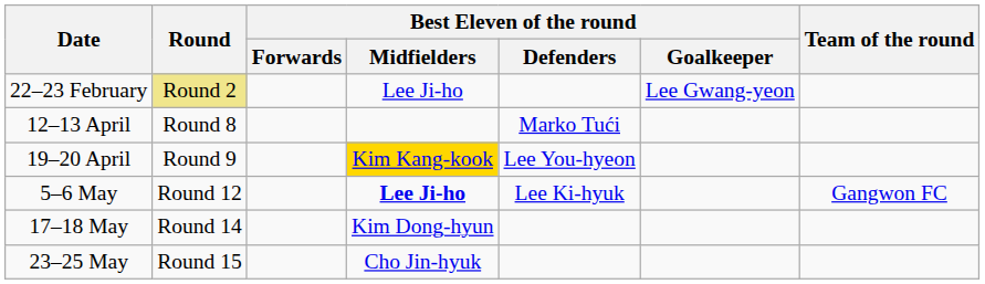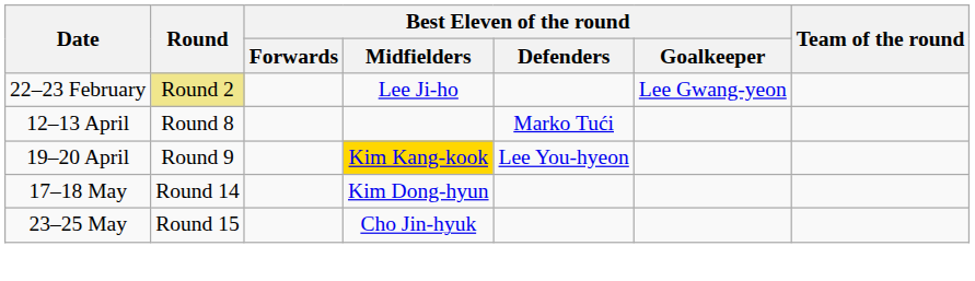- row: 5–6 May | Round 12 | Lee Ji-ho | Lee Ki-hyuk | Gangwon FC
